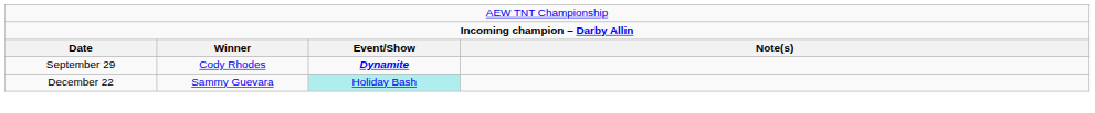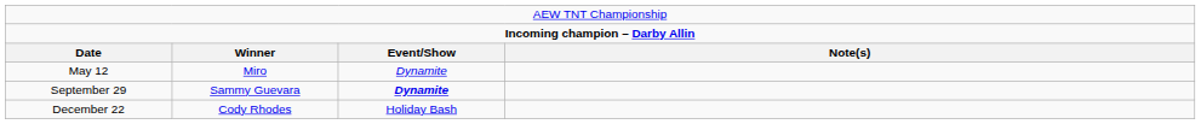+ row: May 12 | Miro | Dynamite
September 29 | column 2: Cody Rhodes -> Sammy Guevara
December 22 | column 2: Sammy Guevara -> Cody Rhodes
December 22 | column 3: paleturquoise background -> no background
